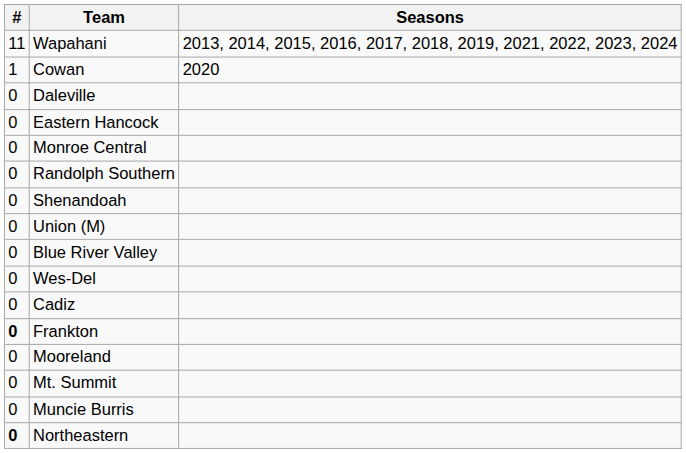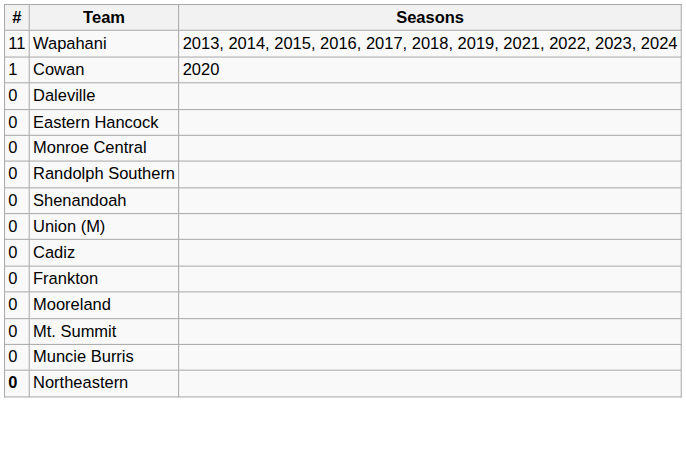- row: 0 | Blue River Valley
- row: 0 | Wes-Del
Frankton | #: bold -> normal
